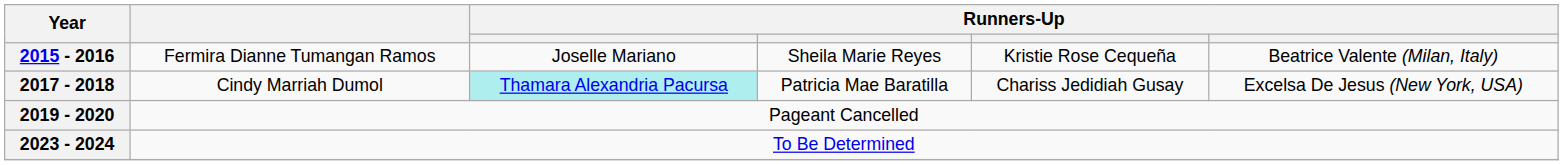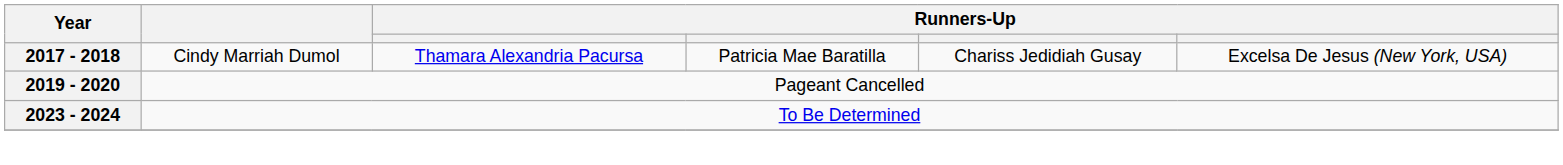- row: 2015 - 2016 | Fermira Dianne Tumangan Ramos | Joselle Mariano | Sheila Marie Reyes | Kristie Rose Cequeña | Beatrice Valente (Milan, Italy)
2017 - 2018 | column 3: paleturquoise background -> no background
